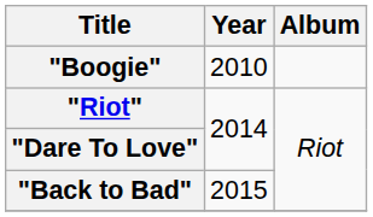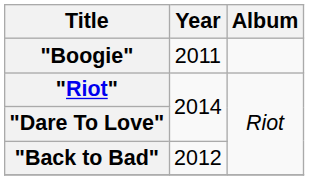"Boogie" | Year: 2010 -> 2011
"Back to Bad" | Year: 2015 -> 2012
